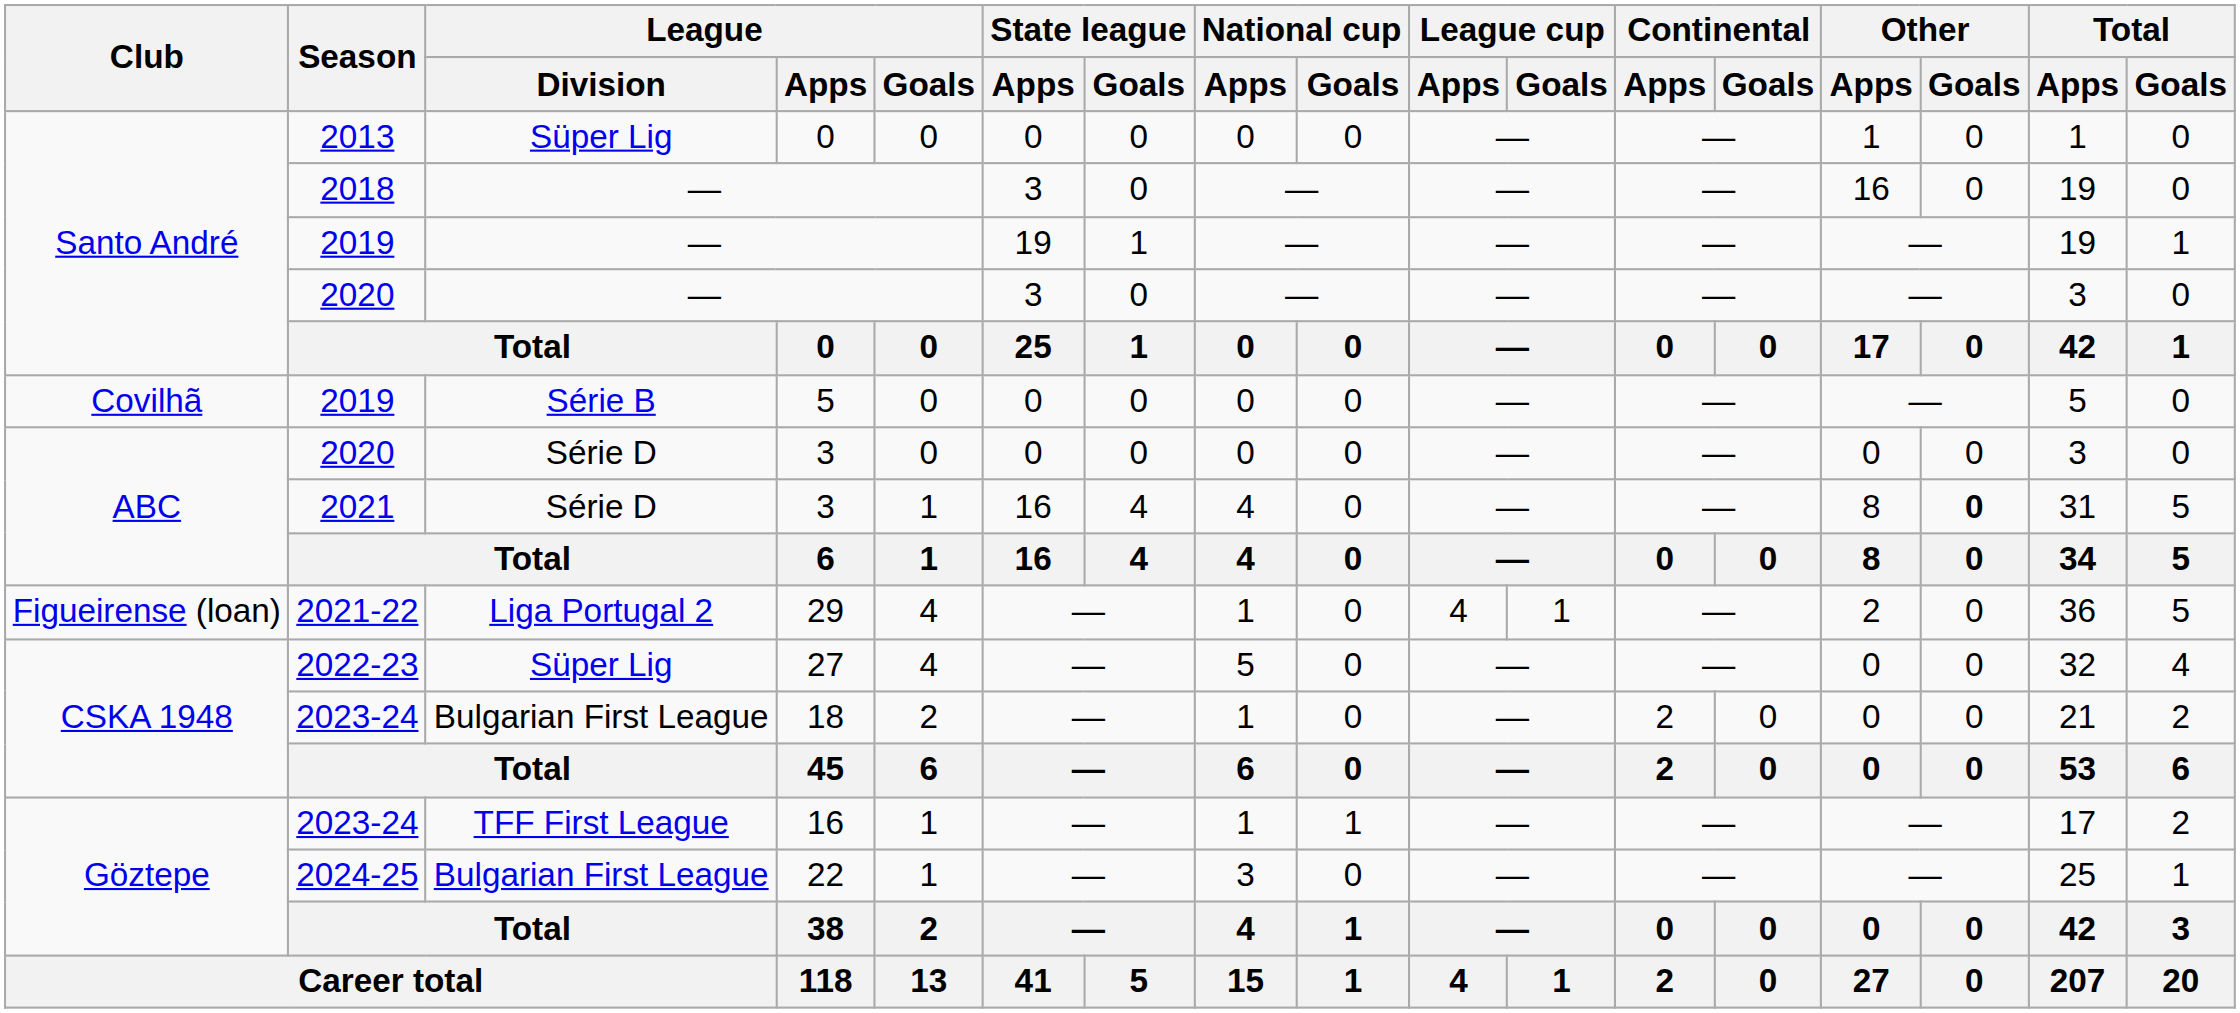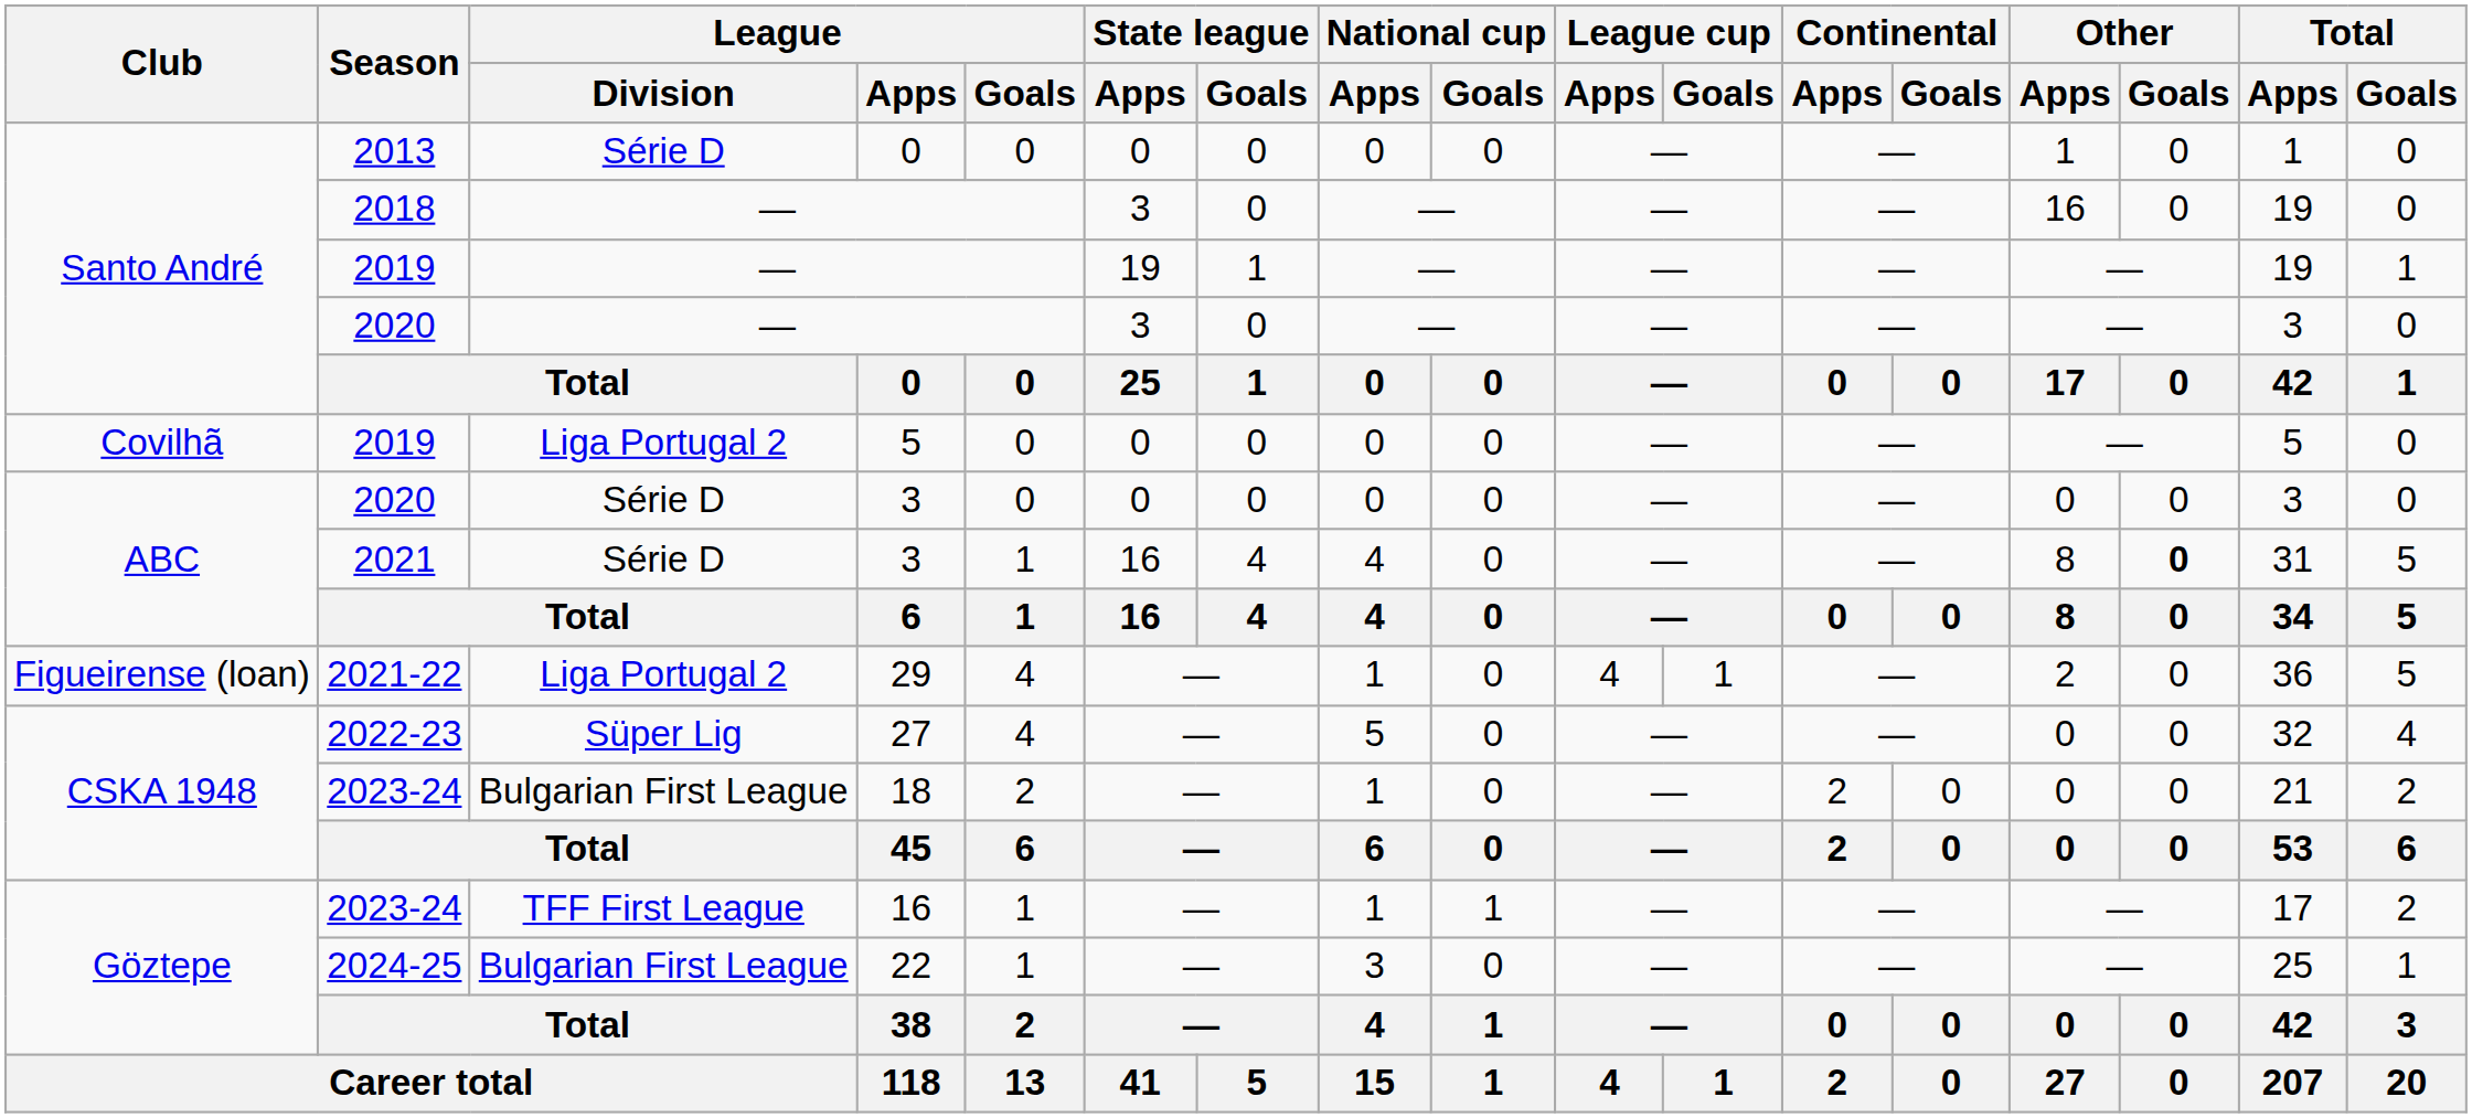2013 | League / Division: Süper Lig -> Série D
2019 / 5 | League / Division: Série B -> Liga Portugal 2
